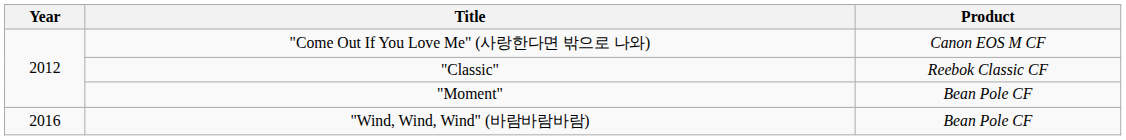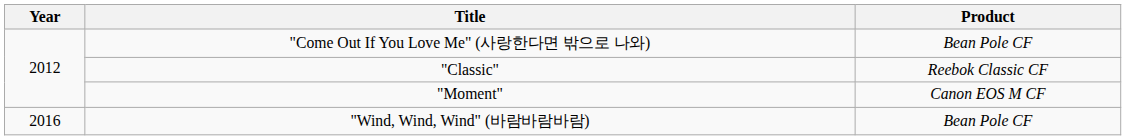"Come Out If You Love Me" (사랑한다면 밖으로 나와) | Product: Canon EOS M CF -> Bean Pole CF
"Moment" | Product: Bean Pole CF -> Canon EOS M CF
